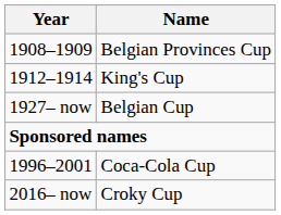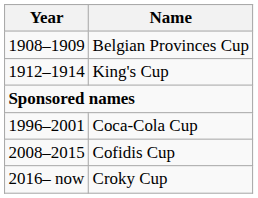- row: 1927– now | Belgian Cup
+ row: 2008–2015 | Cofidis Cup
